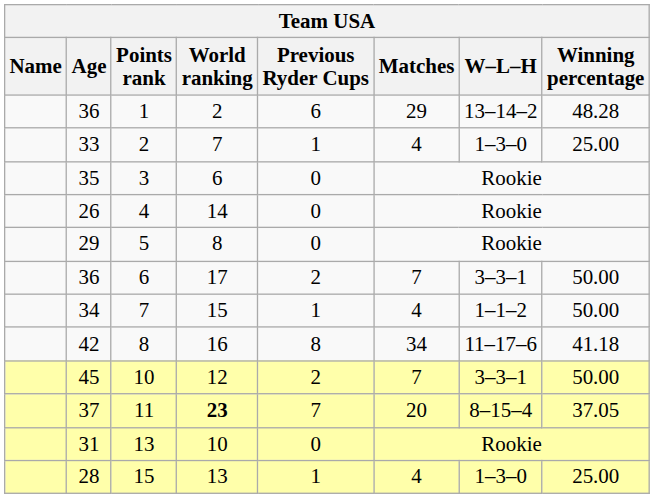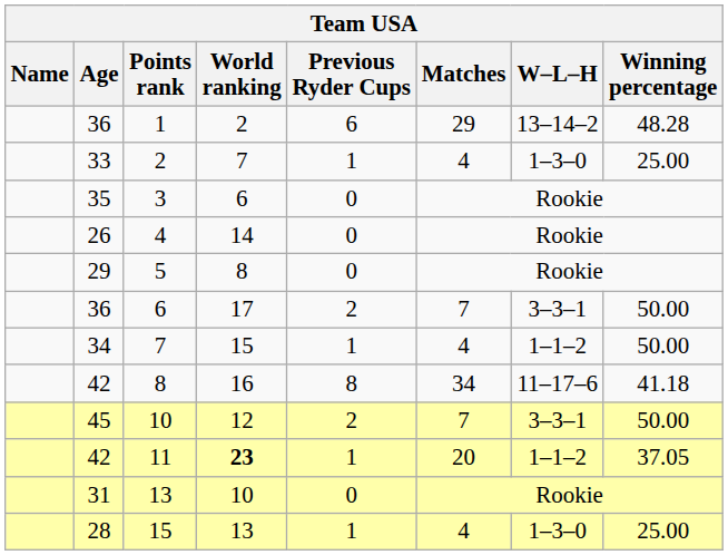11 | Age: 37 -> 42
11 | Previous Ryder Cups: 7 -> 1
11 | W–L–H: 8–15–4 -> 1–1–2
